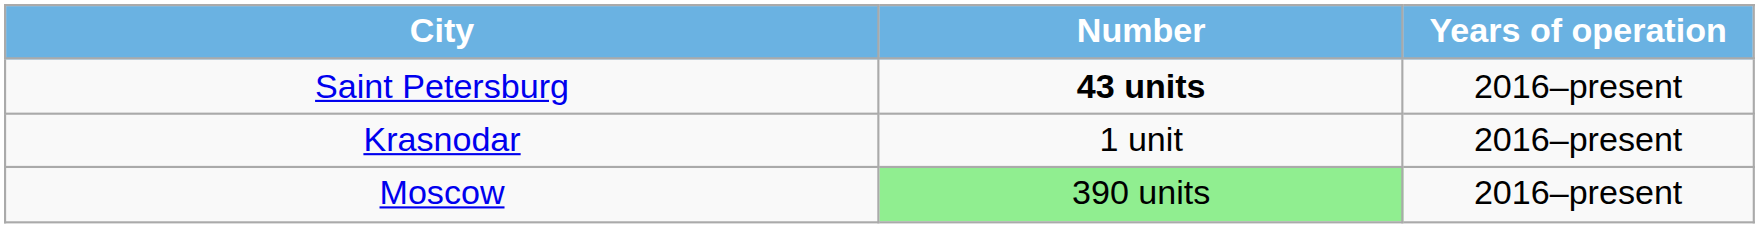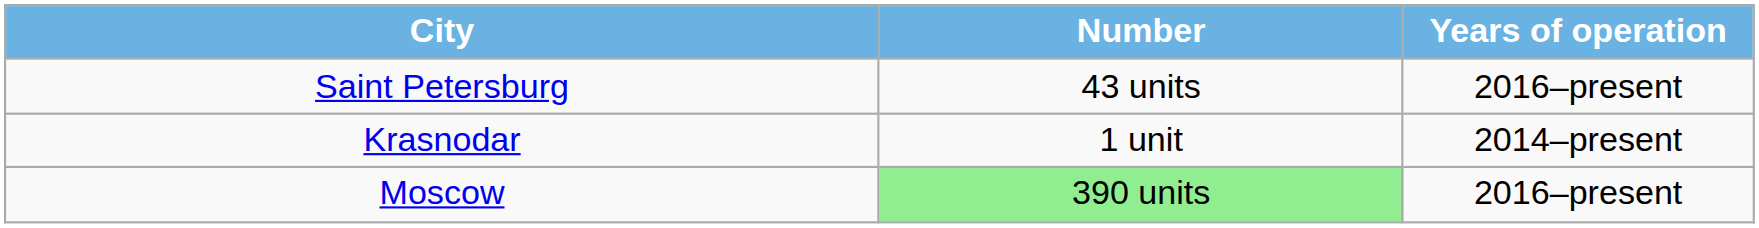Saint Petersburg | Number: bold -> normal
Krasnodar | Years of operation: 2016–present -> 2014–present
